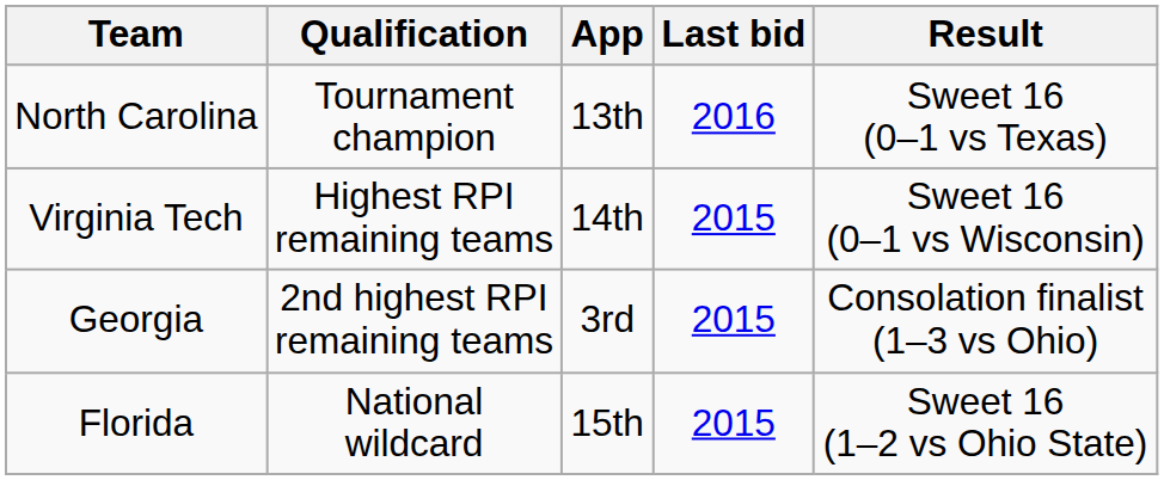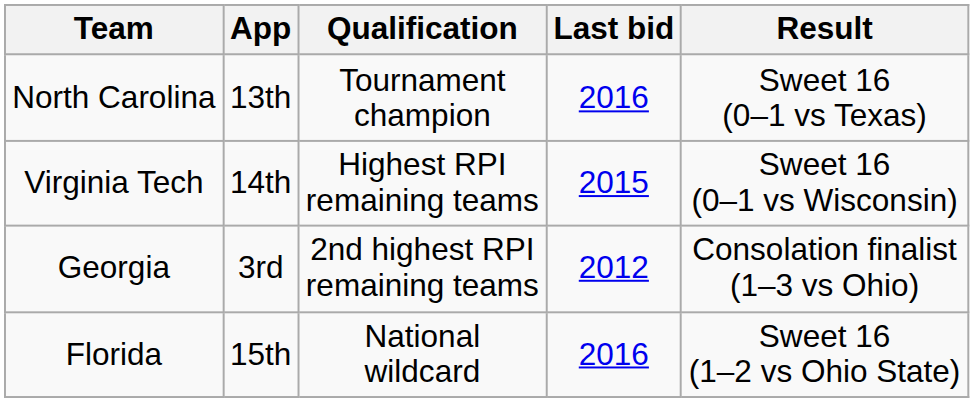columns swapped: Qualification <-> App
Georgia | Last bid: 2015 -> 2012
Florida | Last bid: 2015 -> 2016
